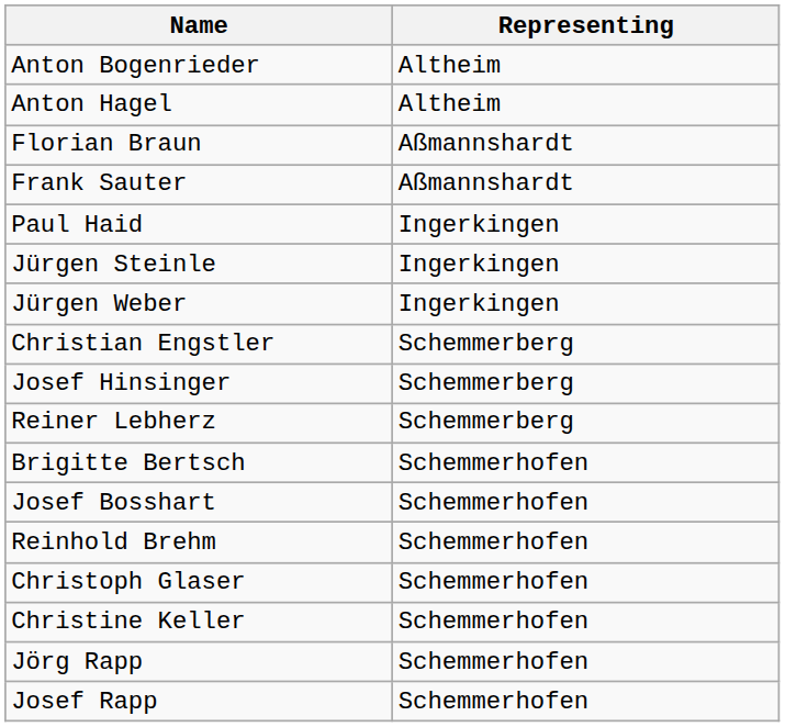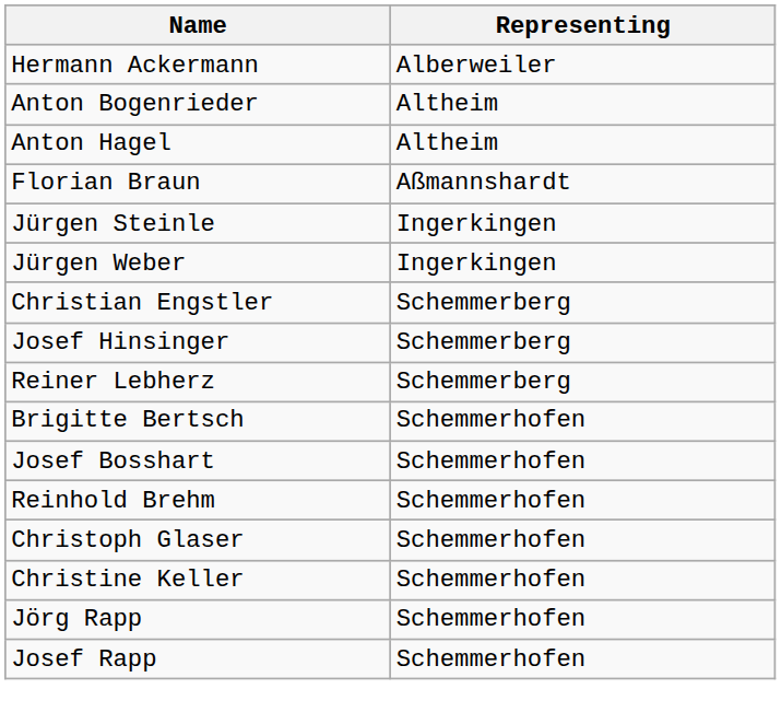+ row: Hermann Ackermann | Alberweiler
- row: Frank Sauter | Aßmannshardt
- row: Paul Haid | Ingerkingen
